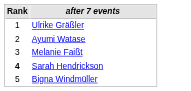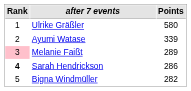+ column: Points | 580 | 339 | 289 | 286 | 282
Melanie Faißt | Rank: no background -> pink background
